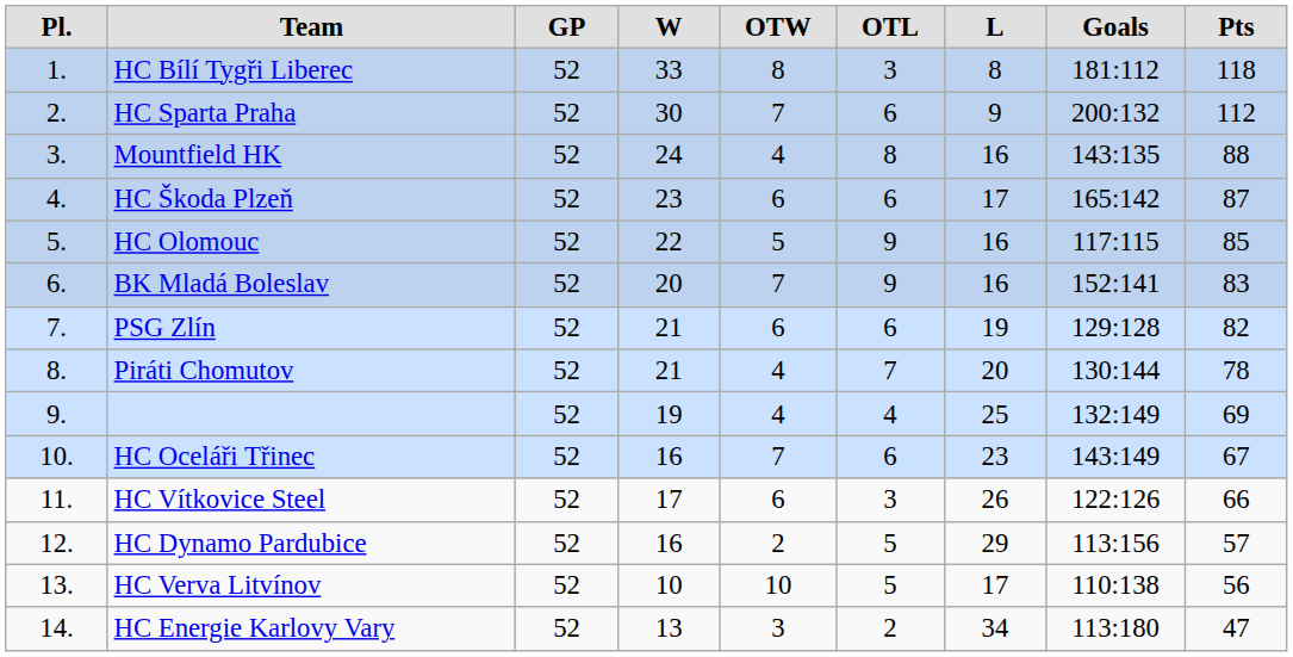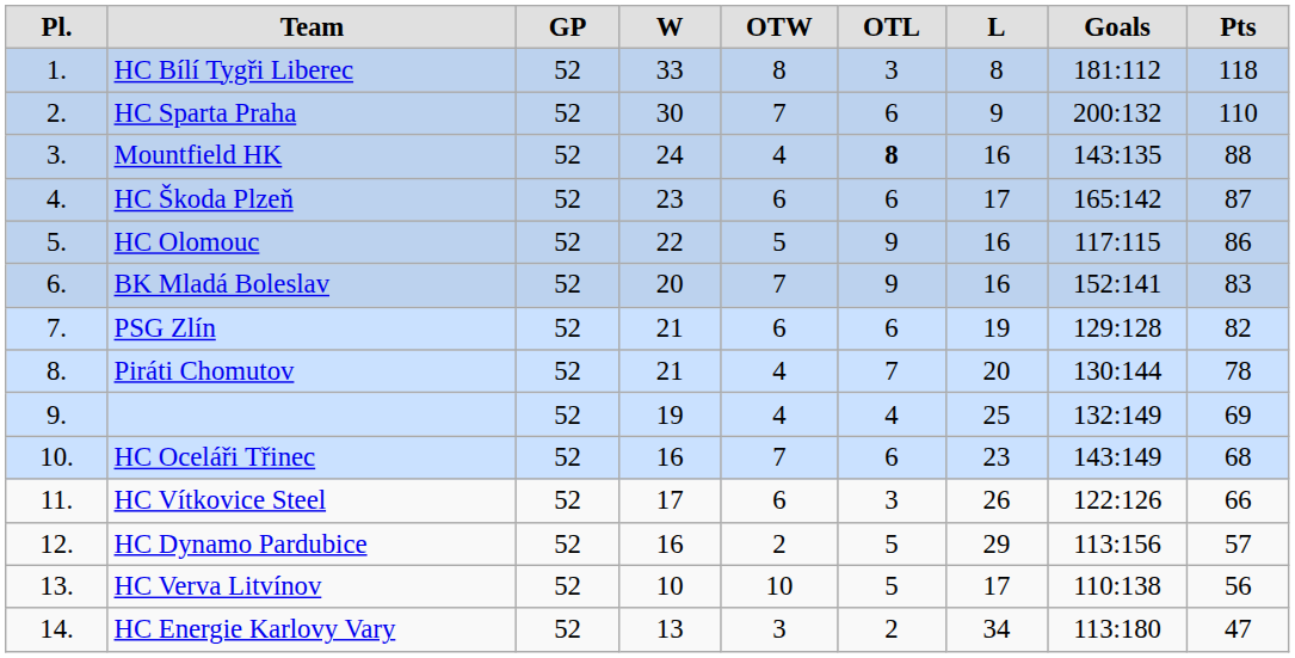HC Sparta Praha | column 9: 112 -> 110
Mountfield HK | column 6: normal -> bold
HC Olomouc | column 9: 85 -> 86
HC Oceláři Třinec | column 9: 67 -> 68
